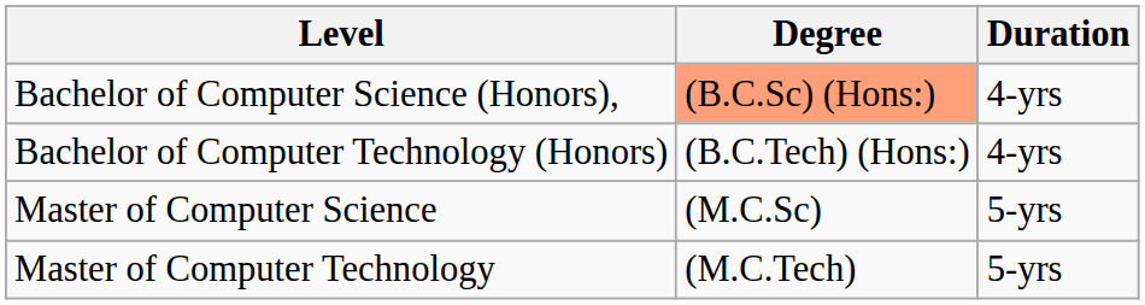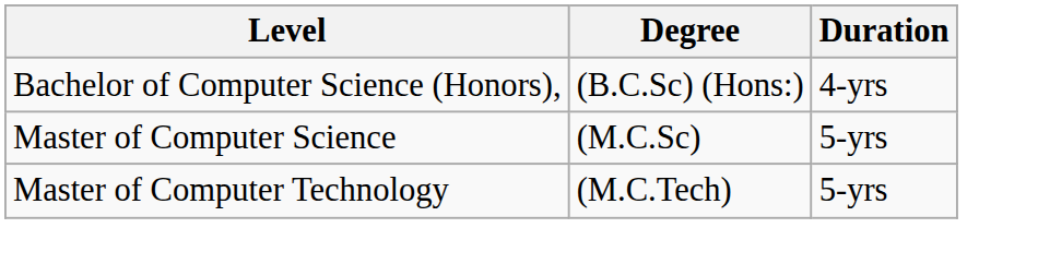Bachelor of Computer Science (Honors), | Degree: lightsalmon background -> no background
- row: Bachelor of Computer Technology (Honors) | (B.C.Tech) (Hons:) | 4-yrs
